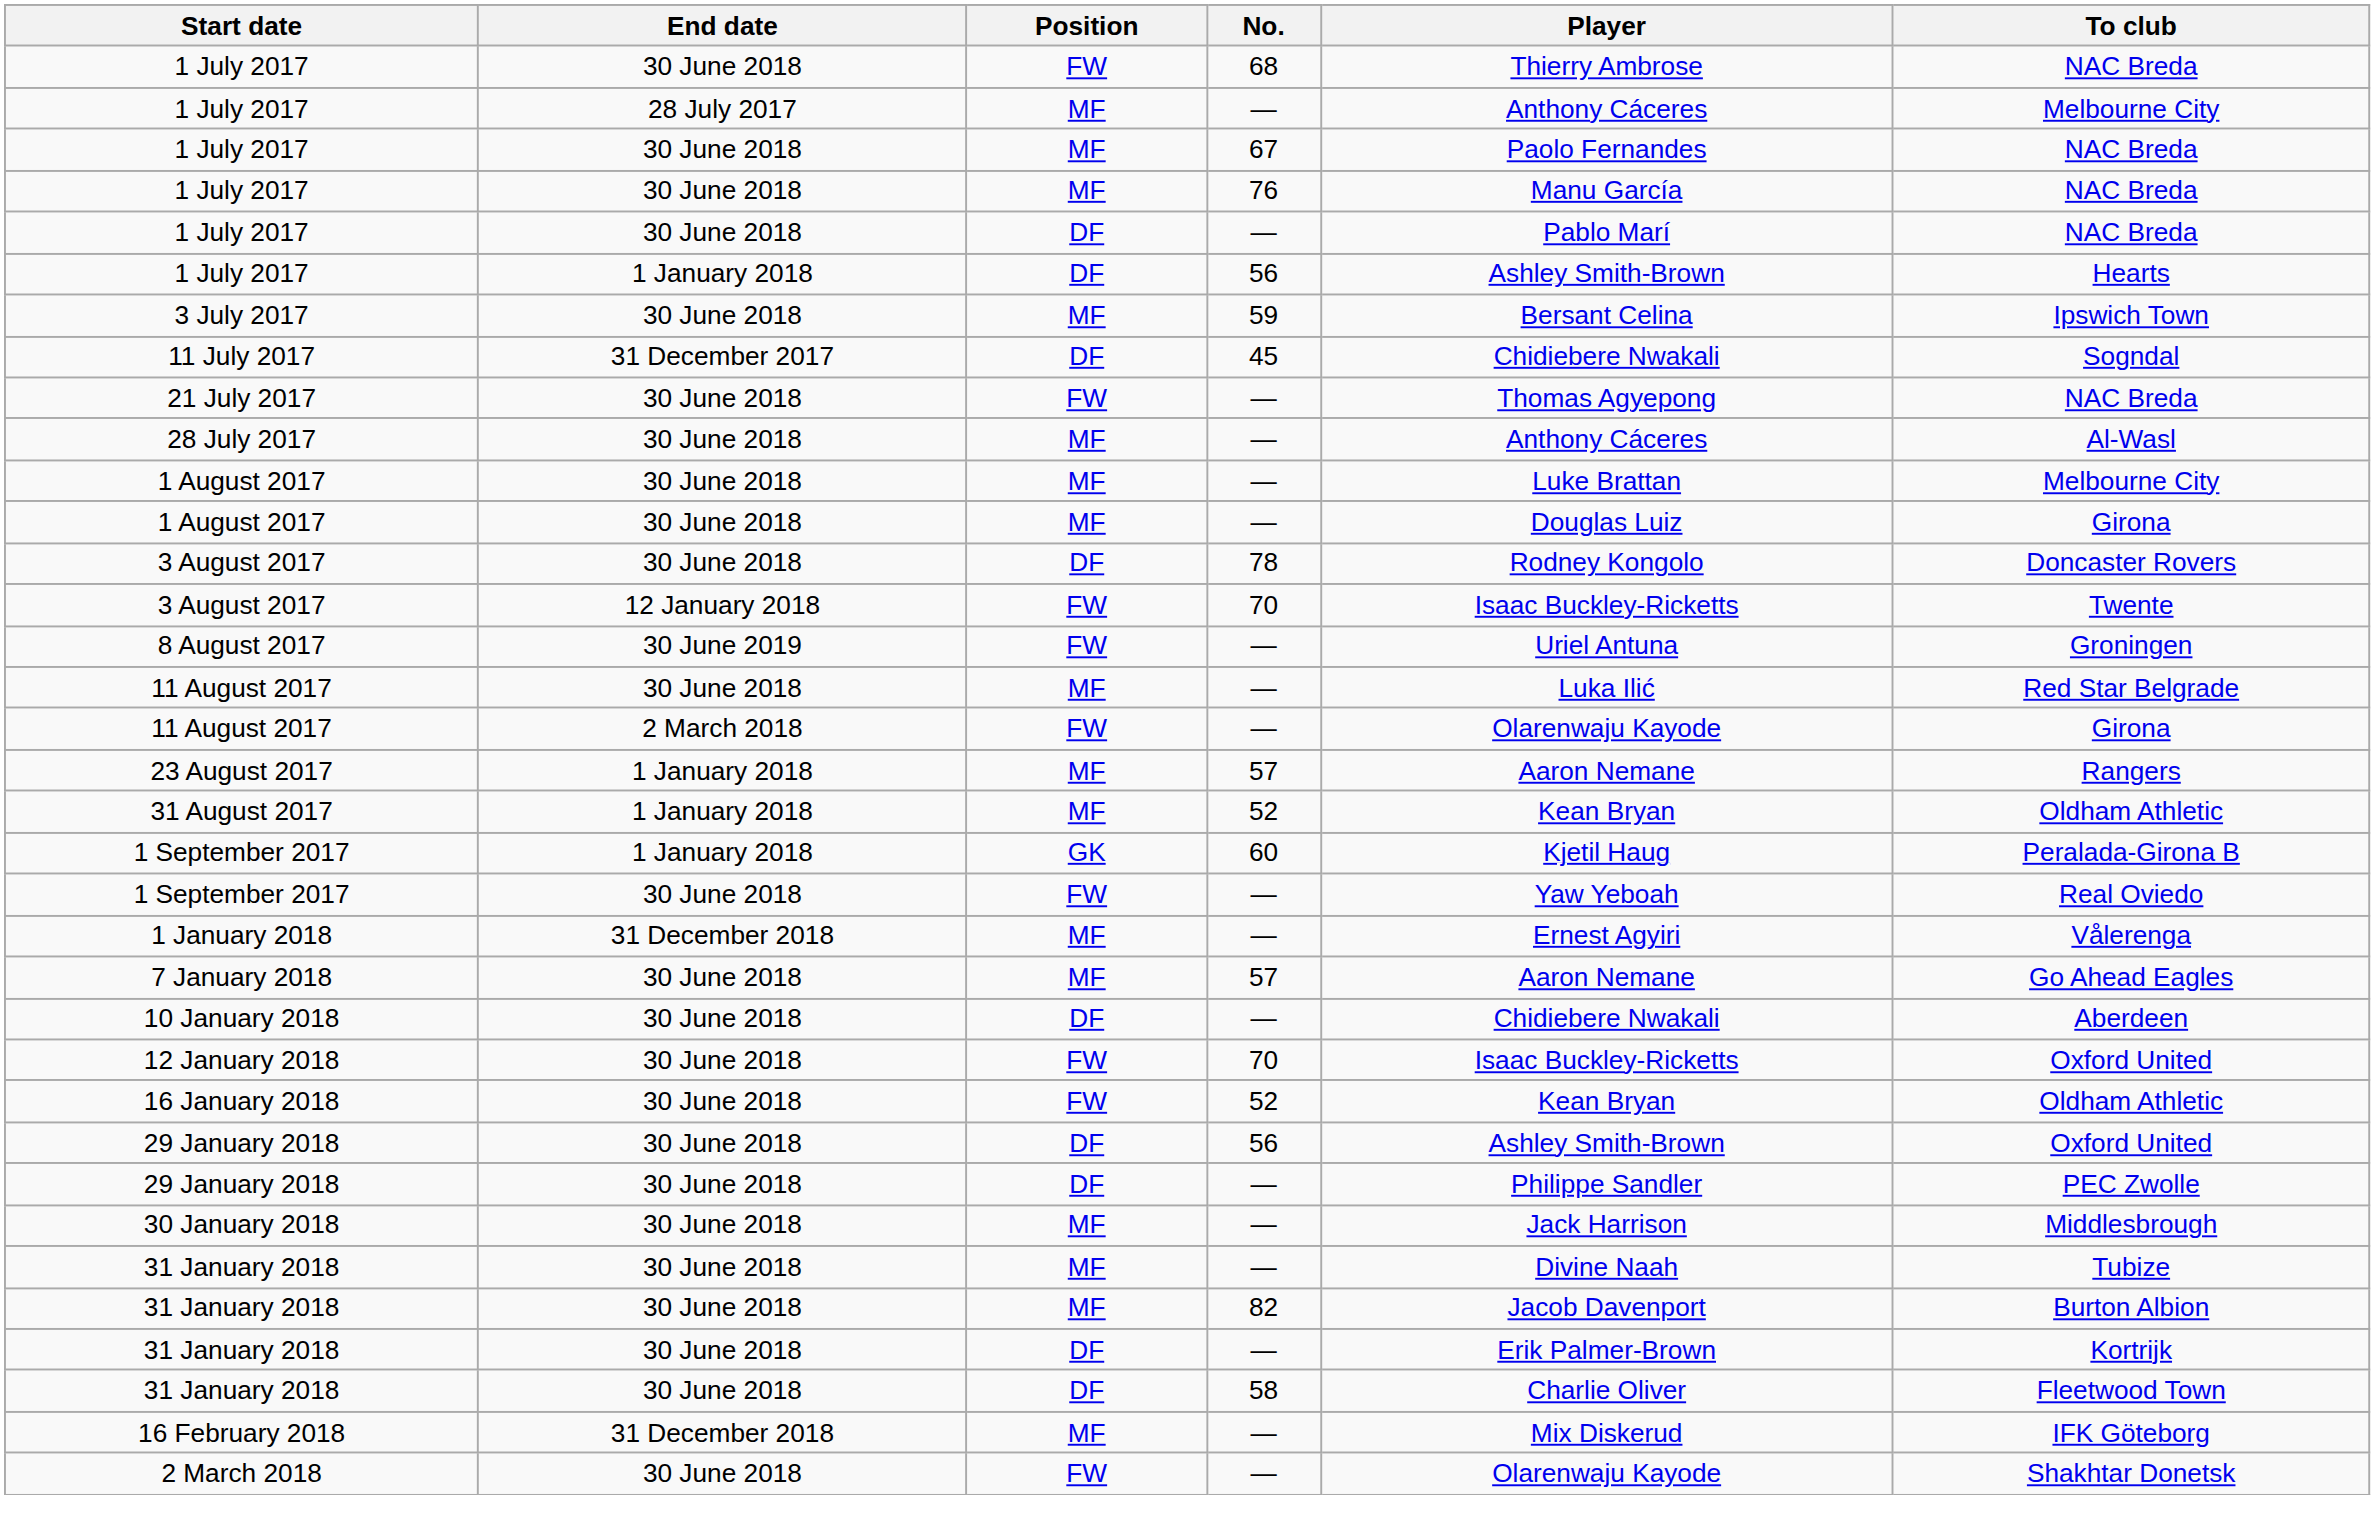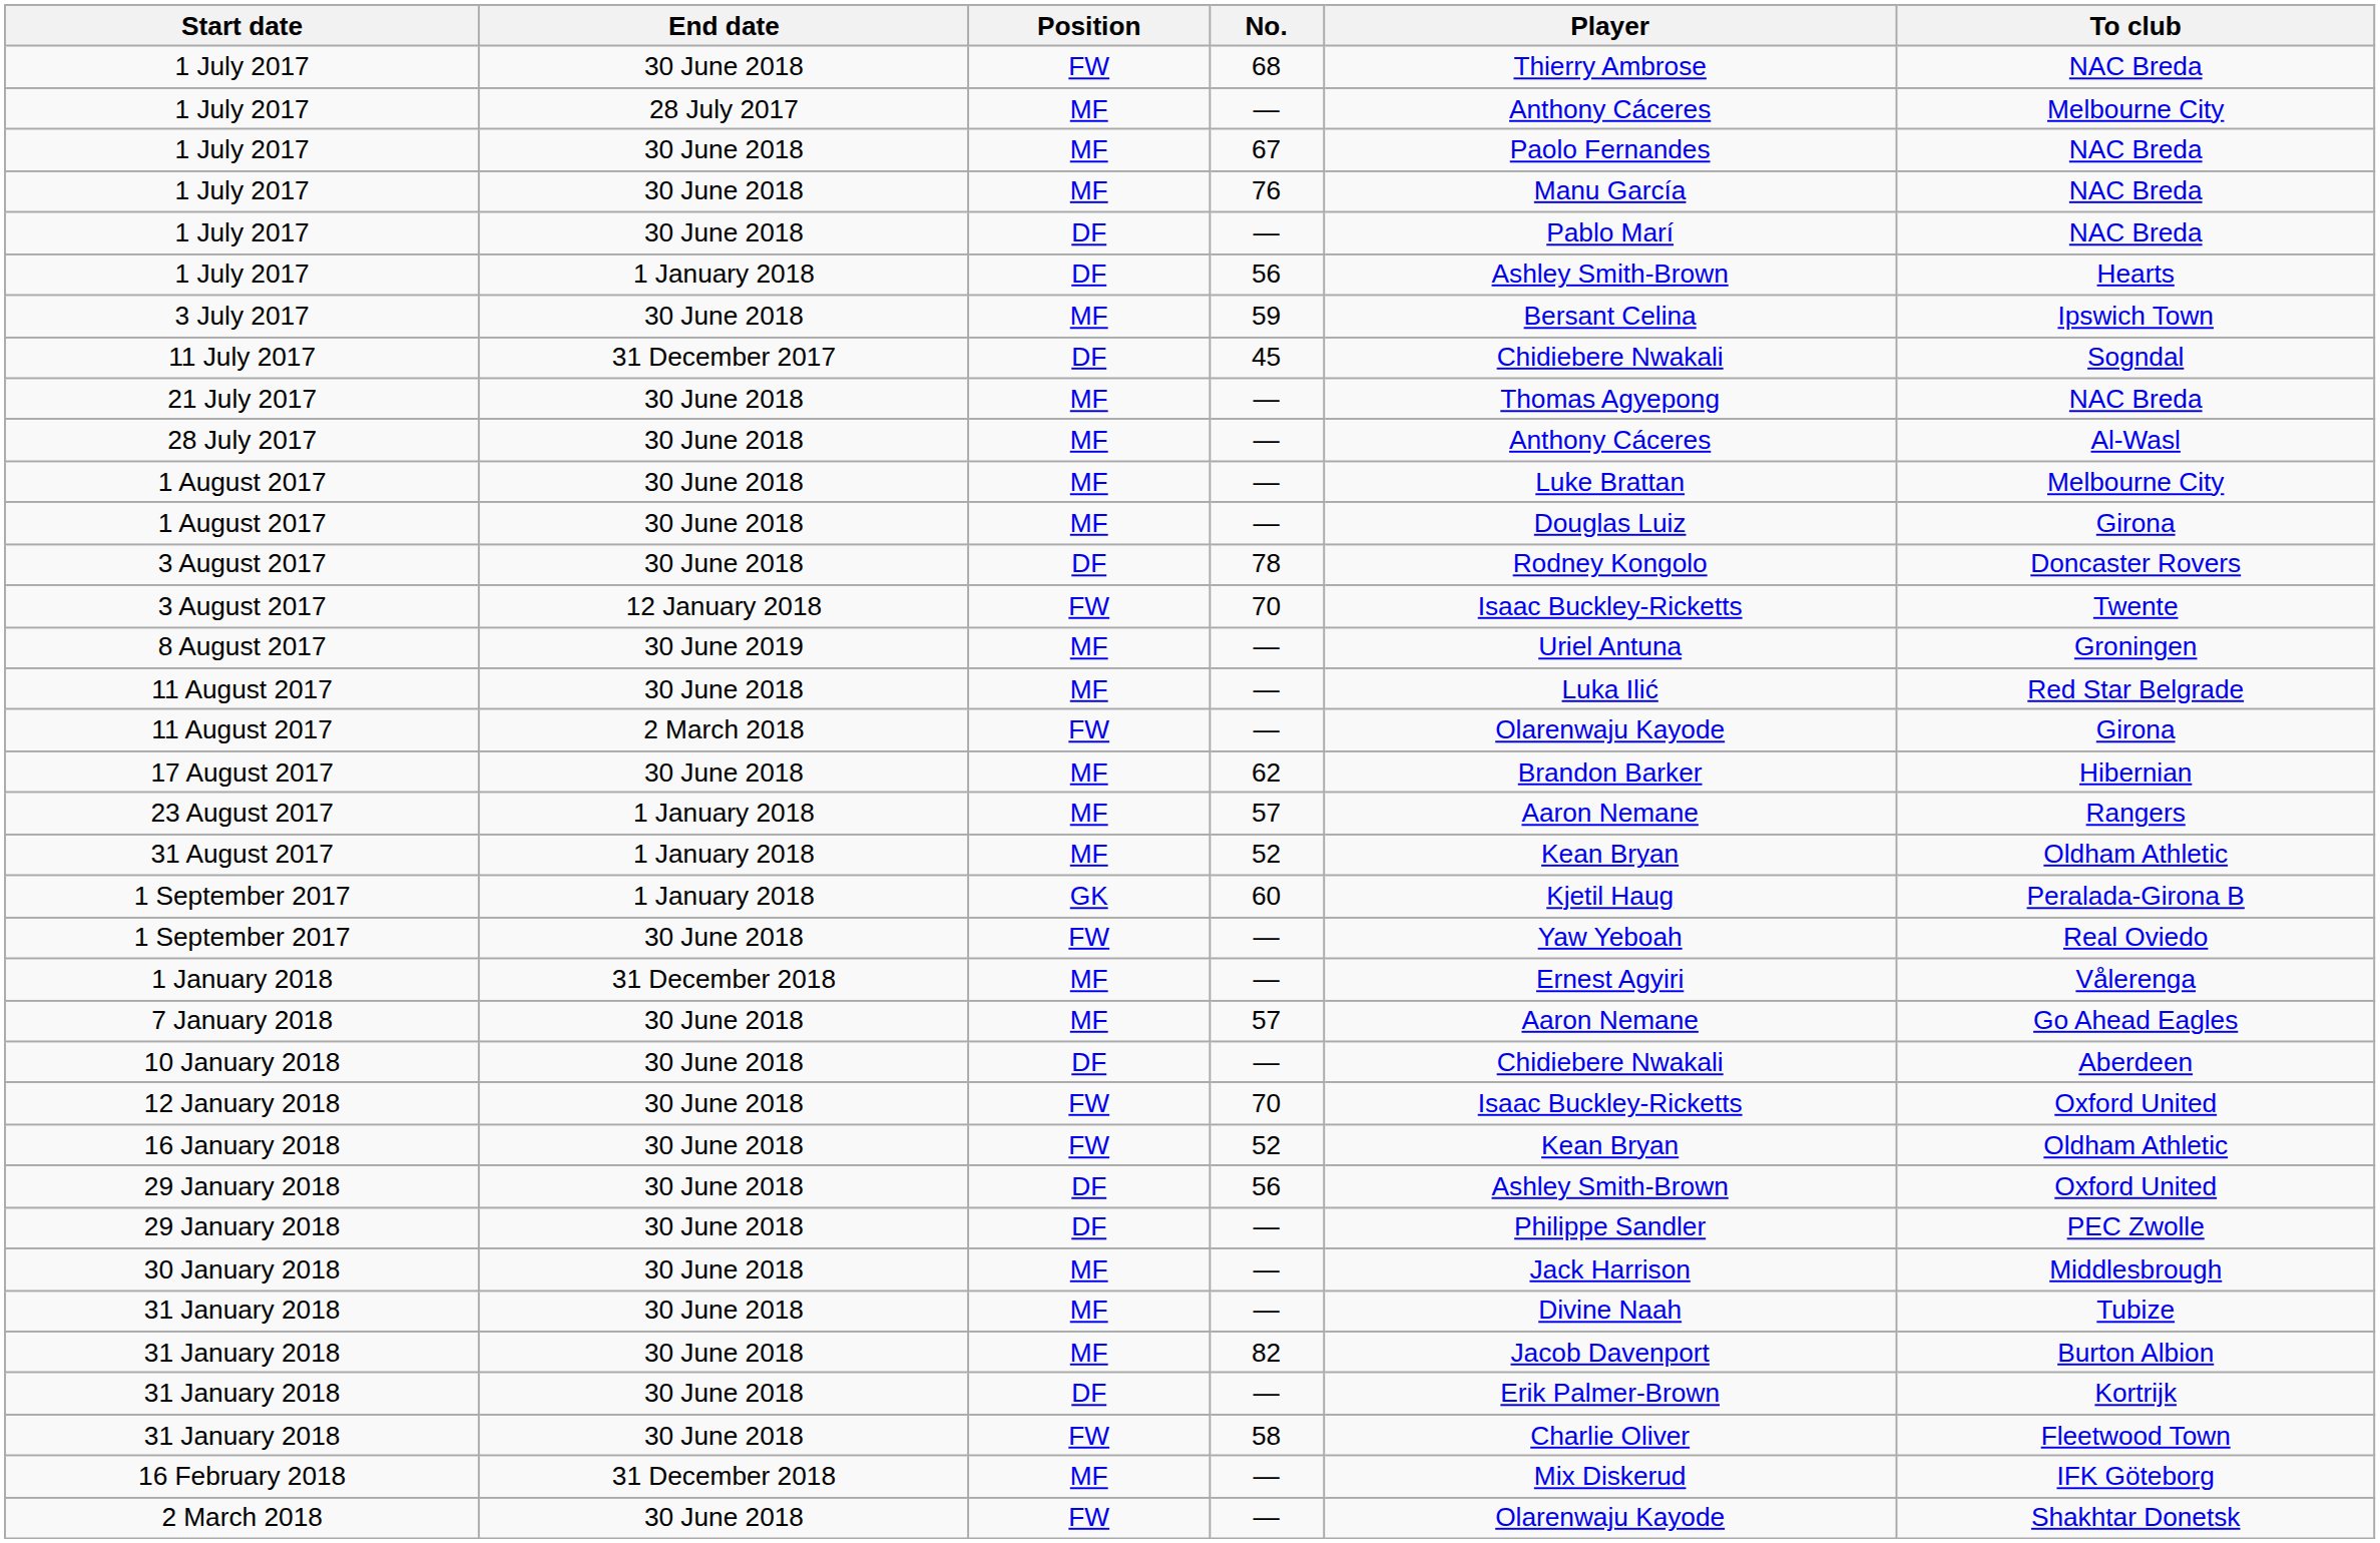21 July 2017 | Position: FW -> MF
8 August 2017 | Position: FW -> MF
+ row: 17 August 2017 | 30 June 2018 | MF | 62 | Brandon Barker | Hibernian
31 January 2018 / 58 | Position: DF -> FW
